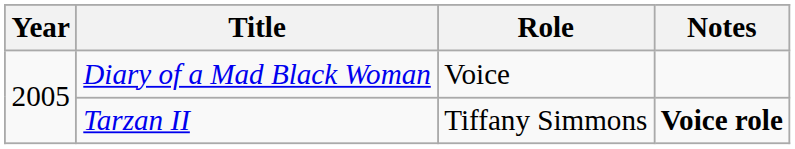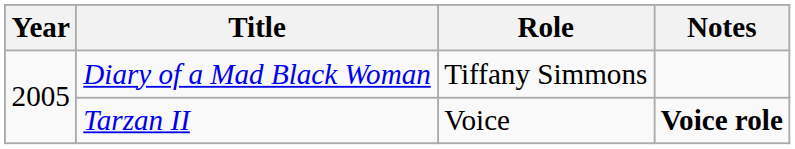Diary of a Mad Black Woman | Role: Voice -> Tiffany Simmons
Tarzan II | Role: Tiffany Simmons -> Voice
